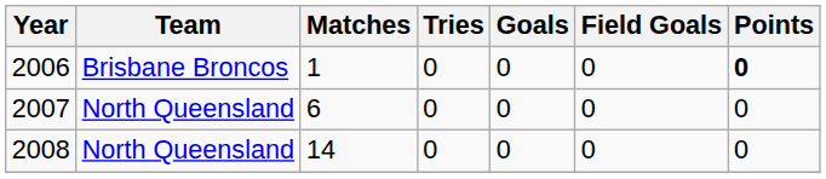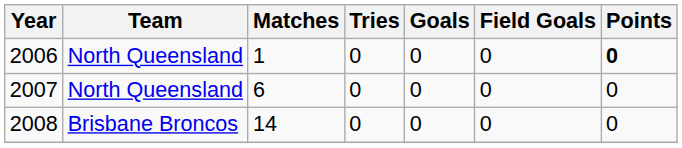2006 | Team: Brisbane Broncos -> North Queensland
2008 | Team: North Queensland -> Brisbane Broncos
